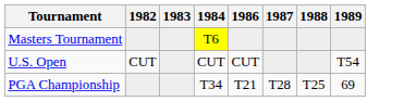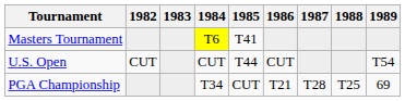+ column: 1985 | T41 | T44 | CUT
